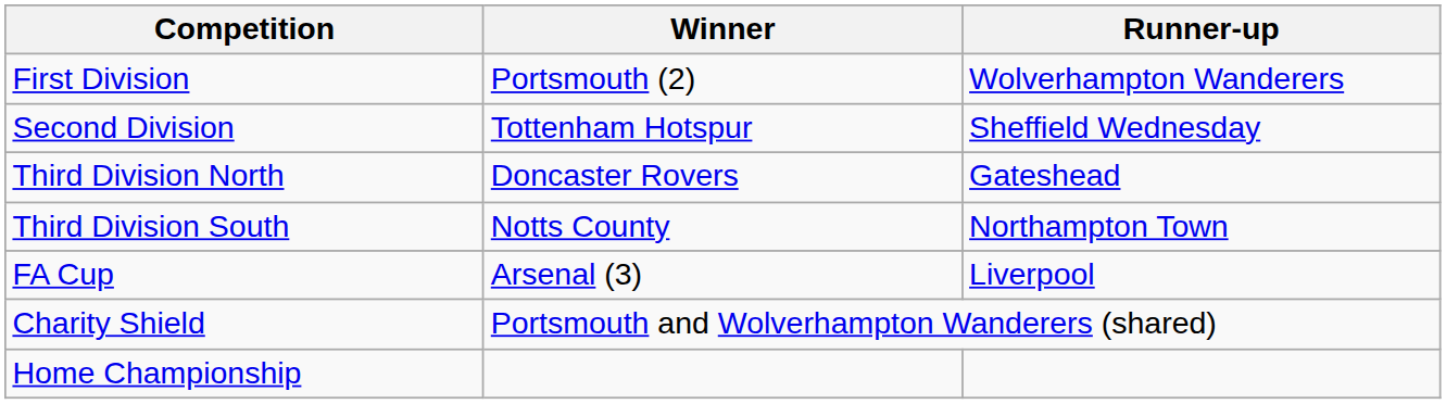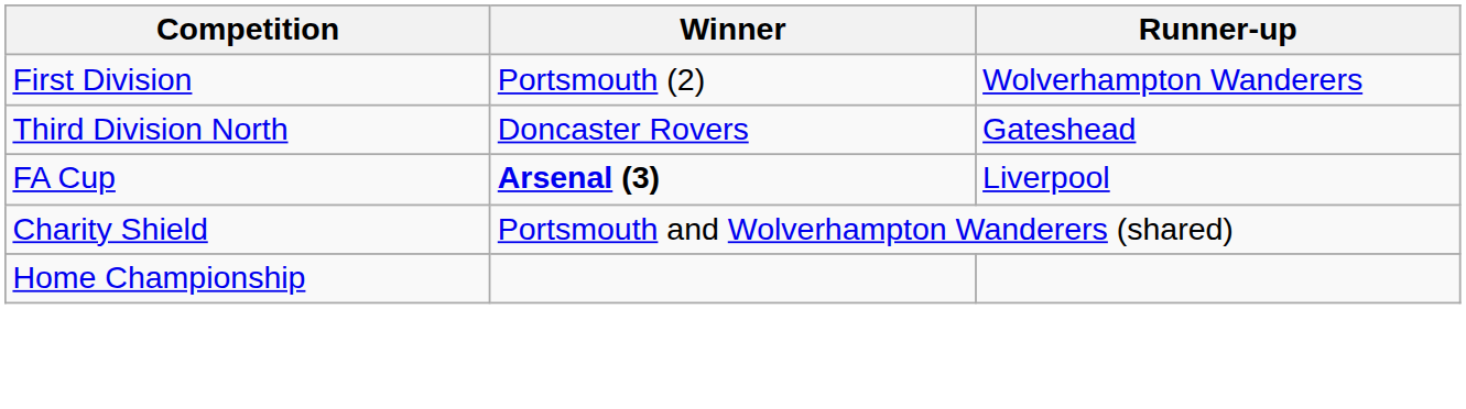- row: Second Division | Tottenham Hotspur | Sheffield Wednesday
- row: Third Division South | Notts County | Northampton Town
FA Cup | Winner: normal -> bold
